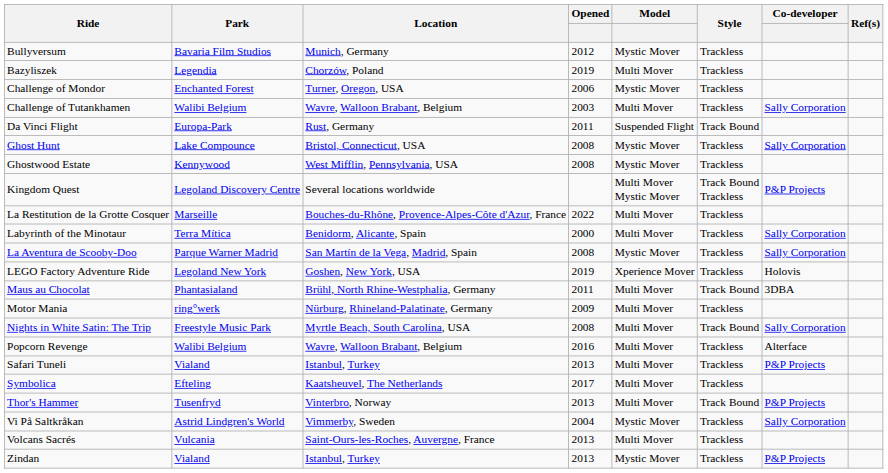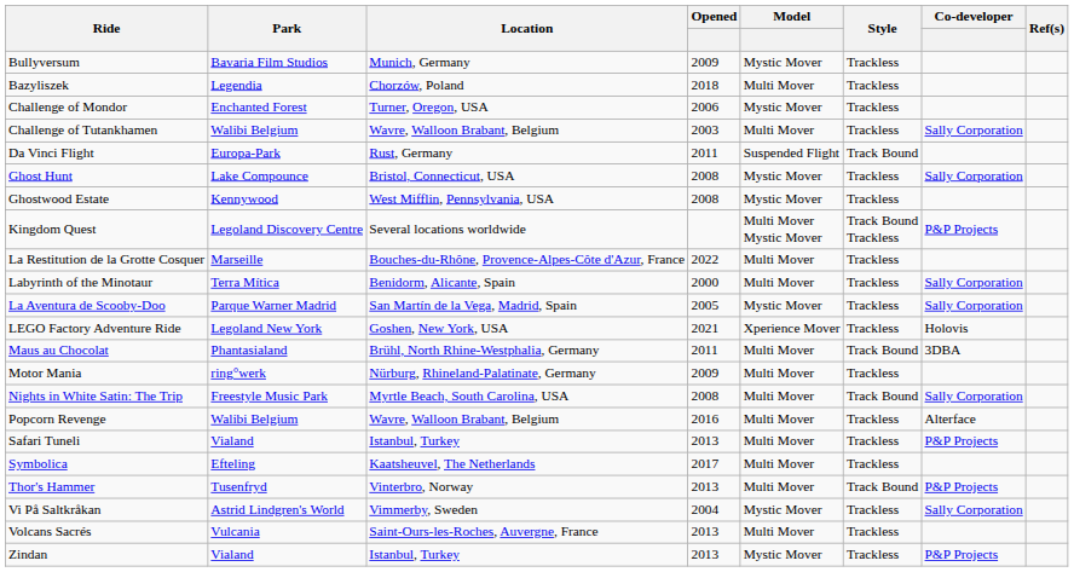Bullyversum | Opened: 2012 -> 2009
Bazyliszek | Opened: 2019 -> 2018
La Aventura de Scooby-Doo | Opened: 2008 -> 2005
LEGO Factory Adventure Ride | Opened: 2019 -> 2021
